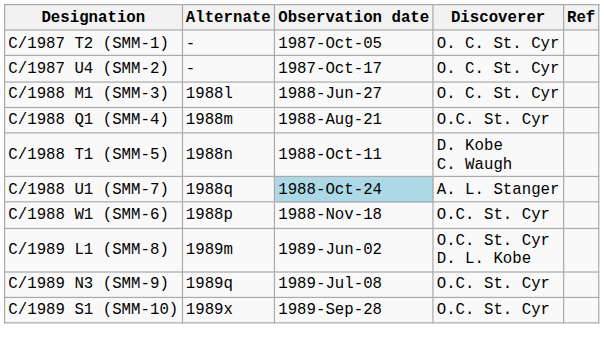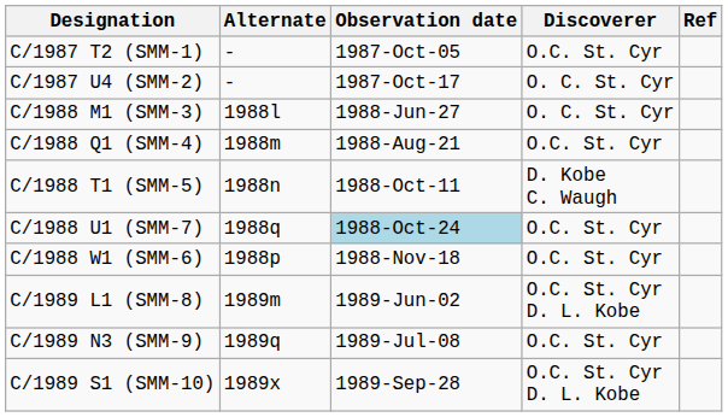C/1987 T2 (SMM-1) | Discoverer: O. C. St. Cyr -> O.C. St. Cyr
C/1988 U1 (SMM-7) | Discoverer: A. L. Stanger -> O.C. St. Cyr
C/1989 S1 (SMM-10) | Discoverer: O.C. St. Cyr -> O.C. St. Cyr D. L. Kobe
